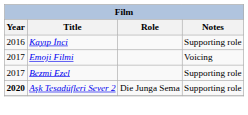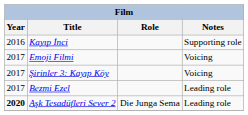+ row: 2017 | Şirinler 3: Kayıp Köy | Voicing
Bezmi Ezel | Notes: Supporting role -> Leading role
Aşk Tesadüfleri Sever 2 | Notes: Supporting role -> Leading role
